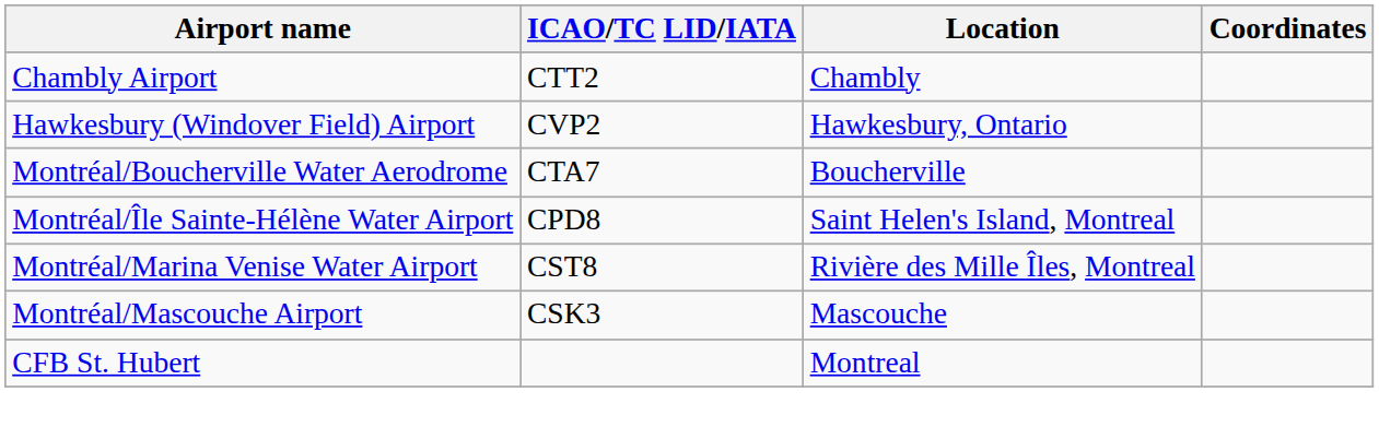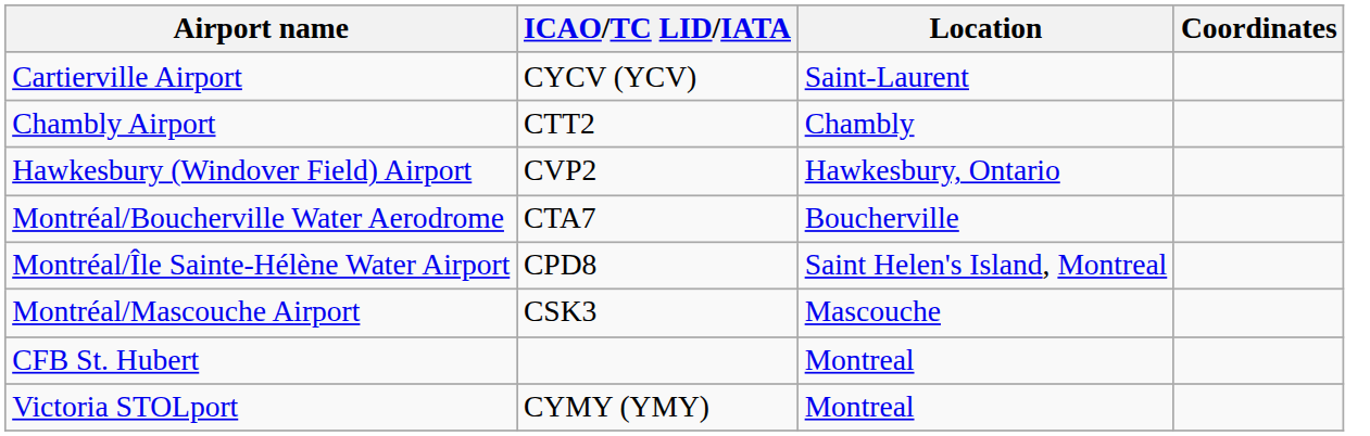+ row: Cartierville Airport | CYCV (YCV) | Saint-Laurent
- row: Montréal/Marina Venise Water Airport | CST8 | Rivière des Mille Îles, Montreal
+ row: Victoria STOLport | CYMY (YMY) | Montreal
